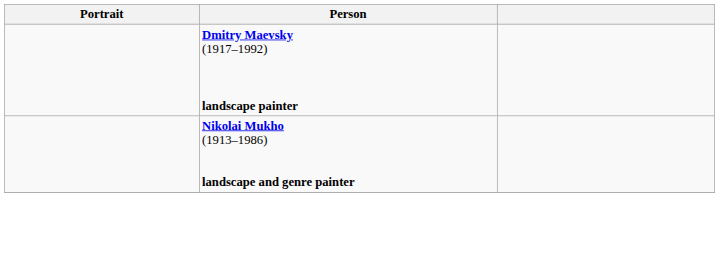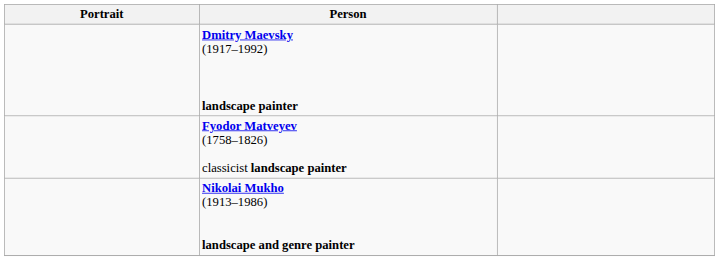+ row: Fyodor Matveyev (1758–1826) classicist landscape painter
